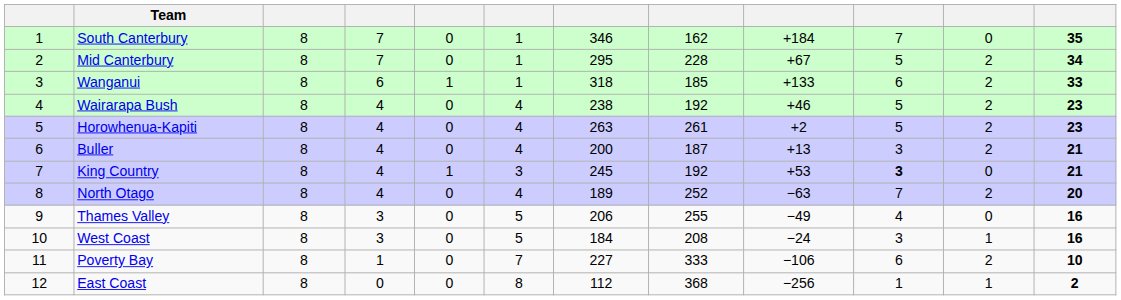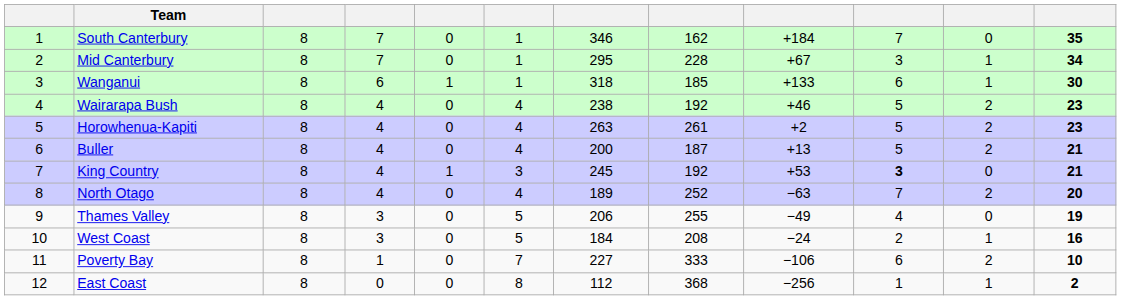Mid Canterbury | column 10: 5 -> 3
Mid Canterbury | column 11: 2 -> 1
Wanganui | column 11: 2 -> 1
Wanganui | column 12: 33 -> 30
Buller | column 10: 3 -> 5
Thames Valley | column 12: 16 -> 19
West Coast | column 10: 3 -> 2
